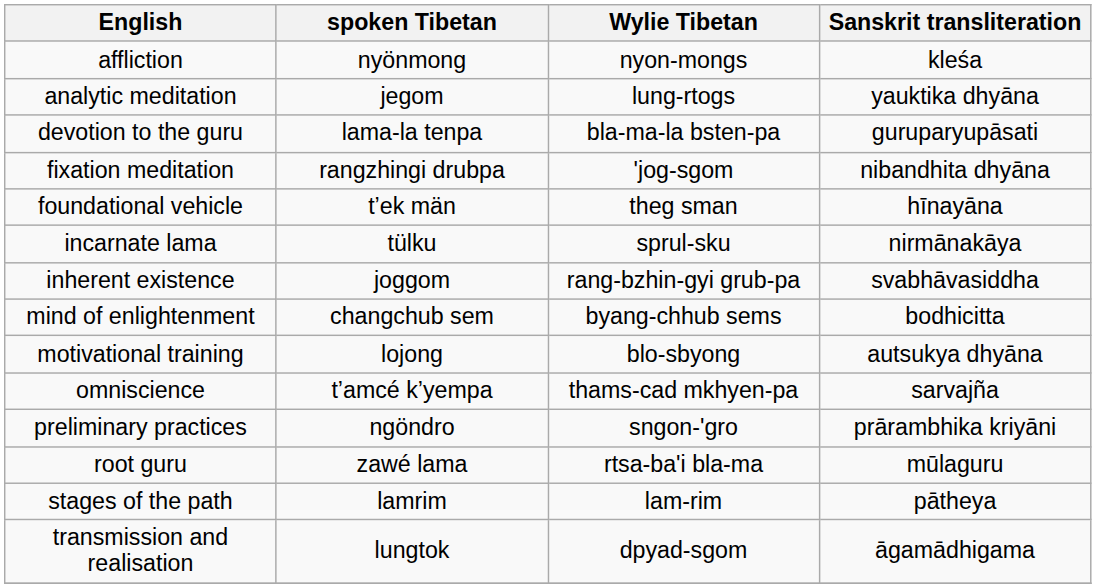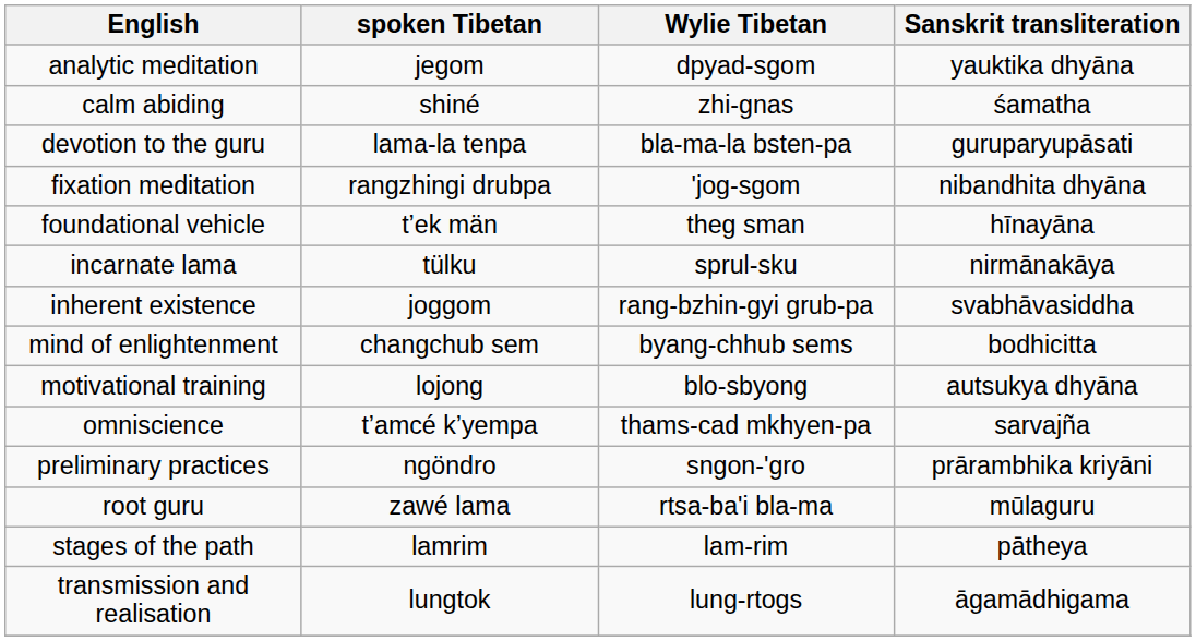- row: affliction | nyönmong | nyon-mongs | kleśa
analytic meditation | Wylie Tibetan: lung-rtogs -> dpyad-sgom
+ row: calm abiding | shiné | zhi-gnas | śamatha
transmission and realisation | Wylie Tibetan: dpyad-sgom -> lung-rtogs
